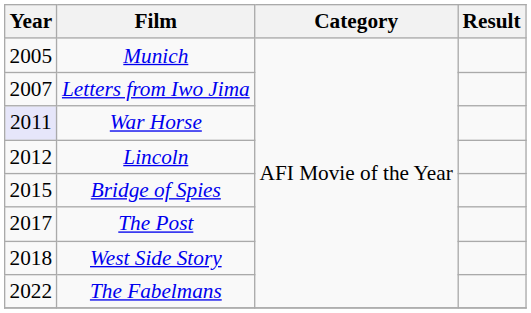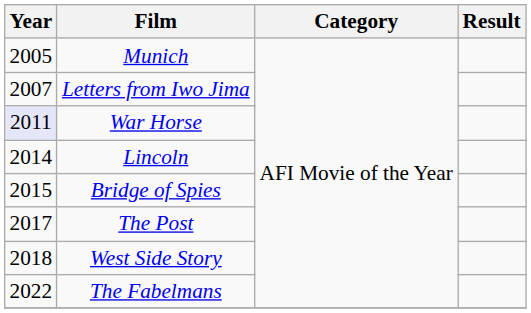Lincoln | Year: 2012 -> 2014
